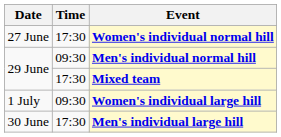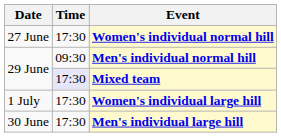Mixed team | Time: no background -> lavender background
Women's individual large hill | Time: 09:30 -> 17:30
